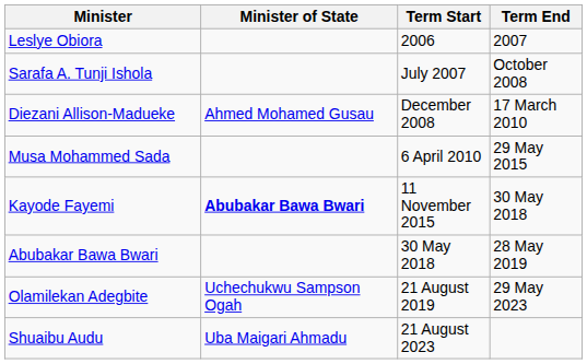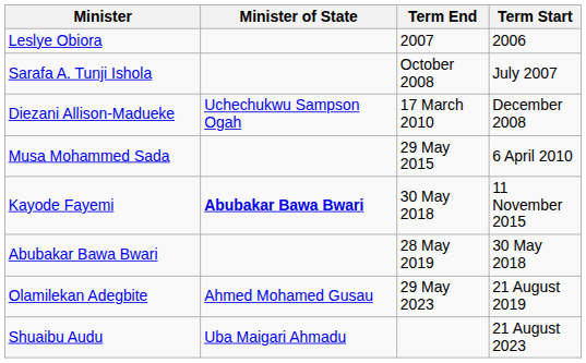columns swapped: Term Start <-> Term End
Diezani Allison-Madueke | Minister of State: Ahmed Mohamed Gusau -> Uchechukwu Sampson Ogah
Olamilekan Adegbite | Minister of State: Uchechukwu Sampson Ogah -> Ahmed Mohamed Gusau
